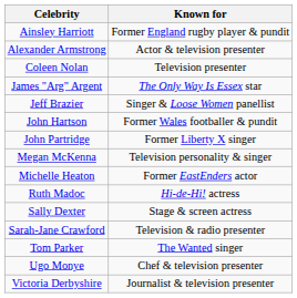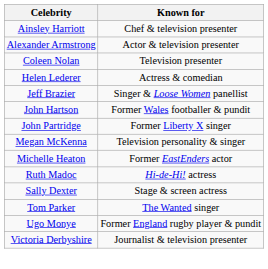Ainsley Harriott | Known for: Former England rugby player & pundit -> Chef & television presenter
+ row: Helen Lederer | Actress & comedian
- row: James "Arg" Argent | The Only Way Is Essex star
- row: Sarah-Jane Crawford | Television & radio presenter
Ugo Monye | Known for: Chef & television presenter -> Former England rugby player & pundit
